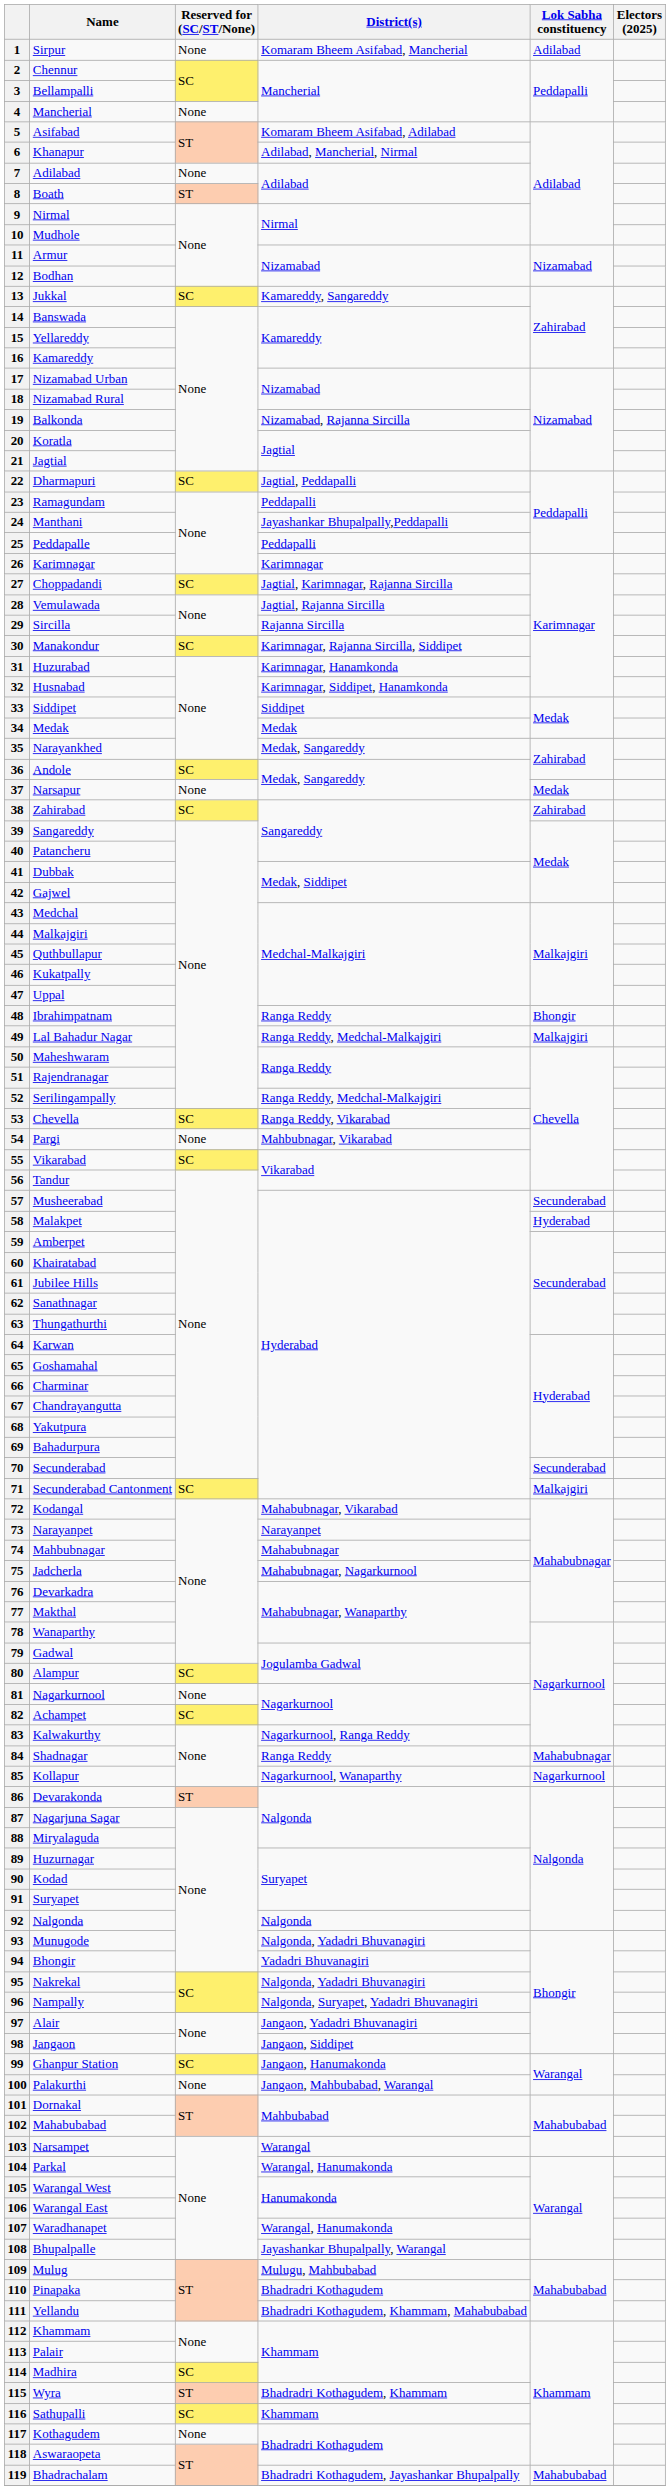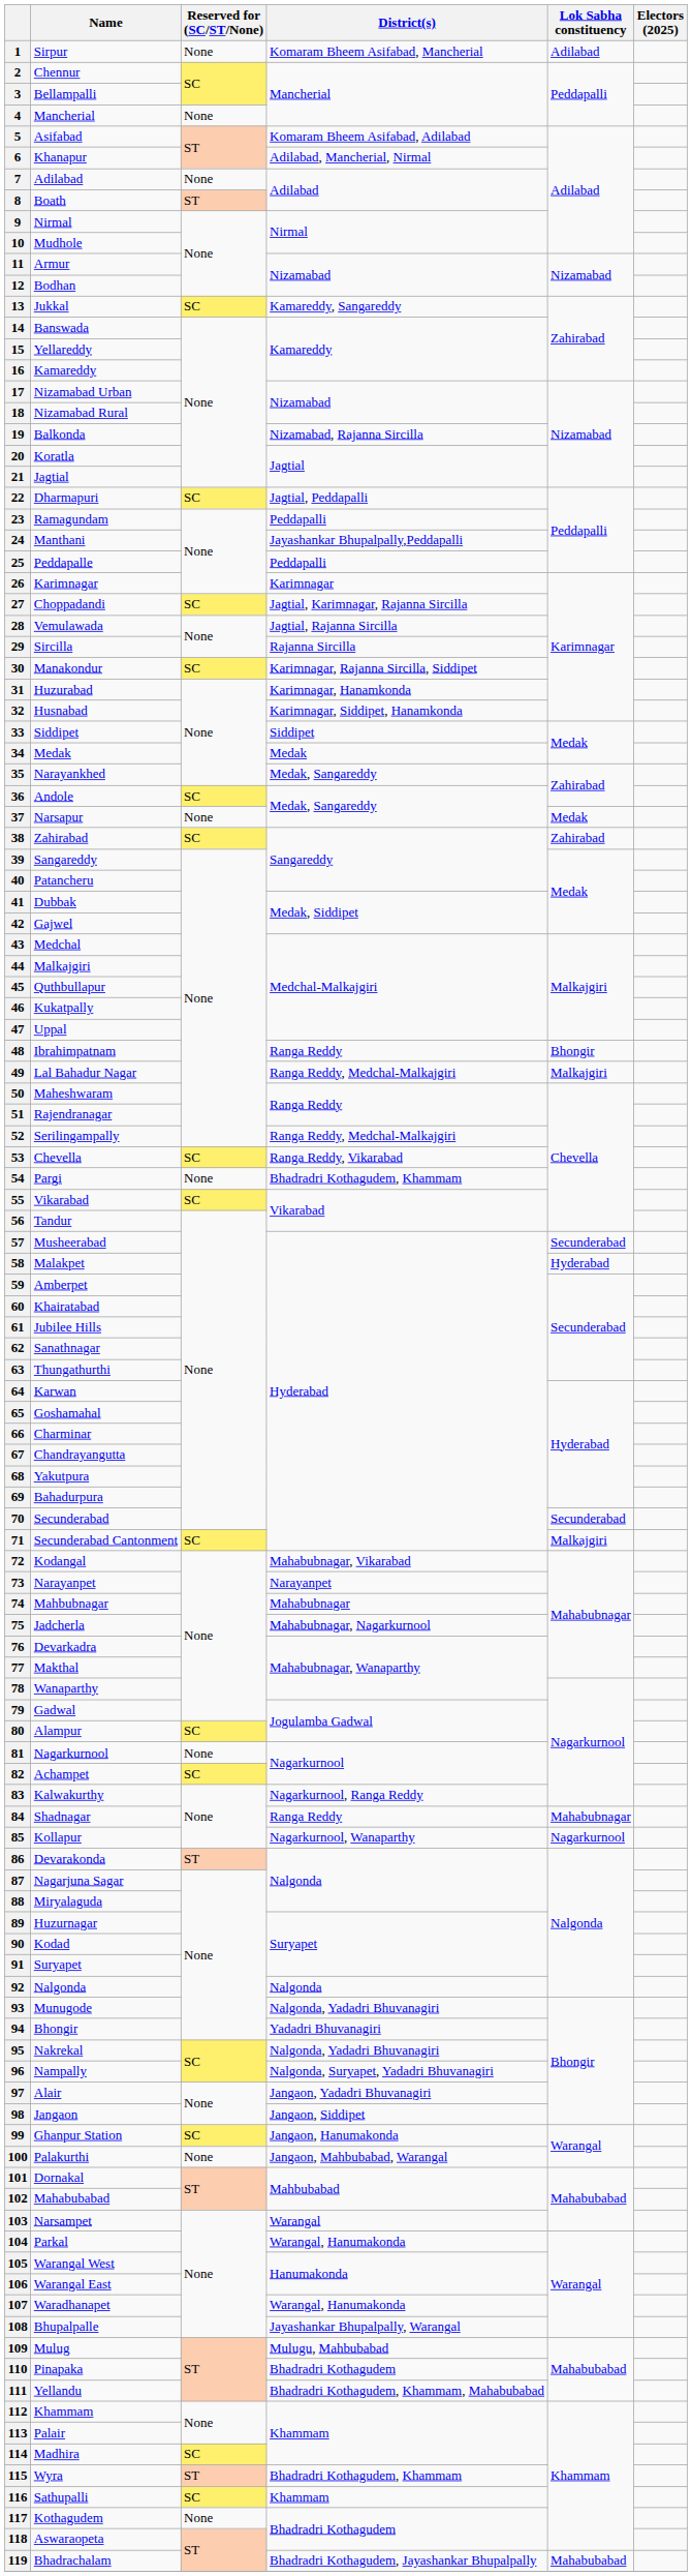54 | District(s): Mahbubnagar, Vikarabad -> Bhadradri Kothagudem, Khammam
